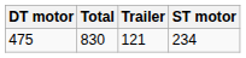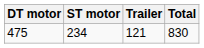columns swapped: ST motor <-> Total
